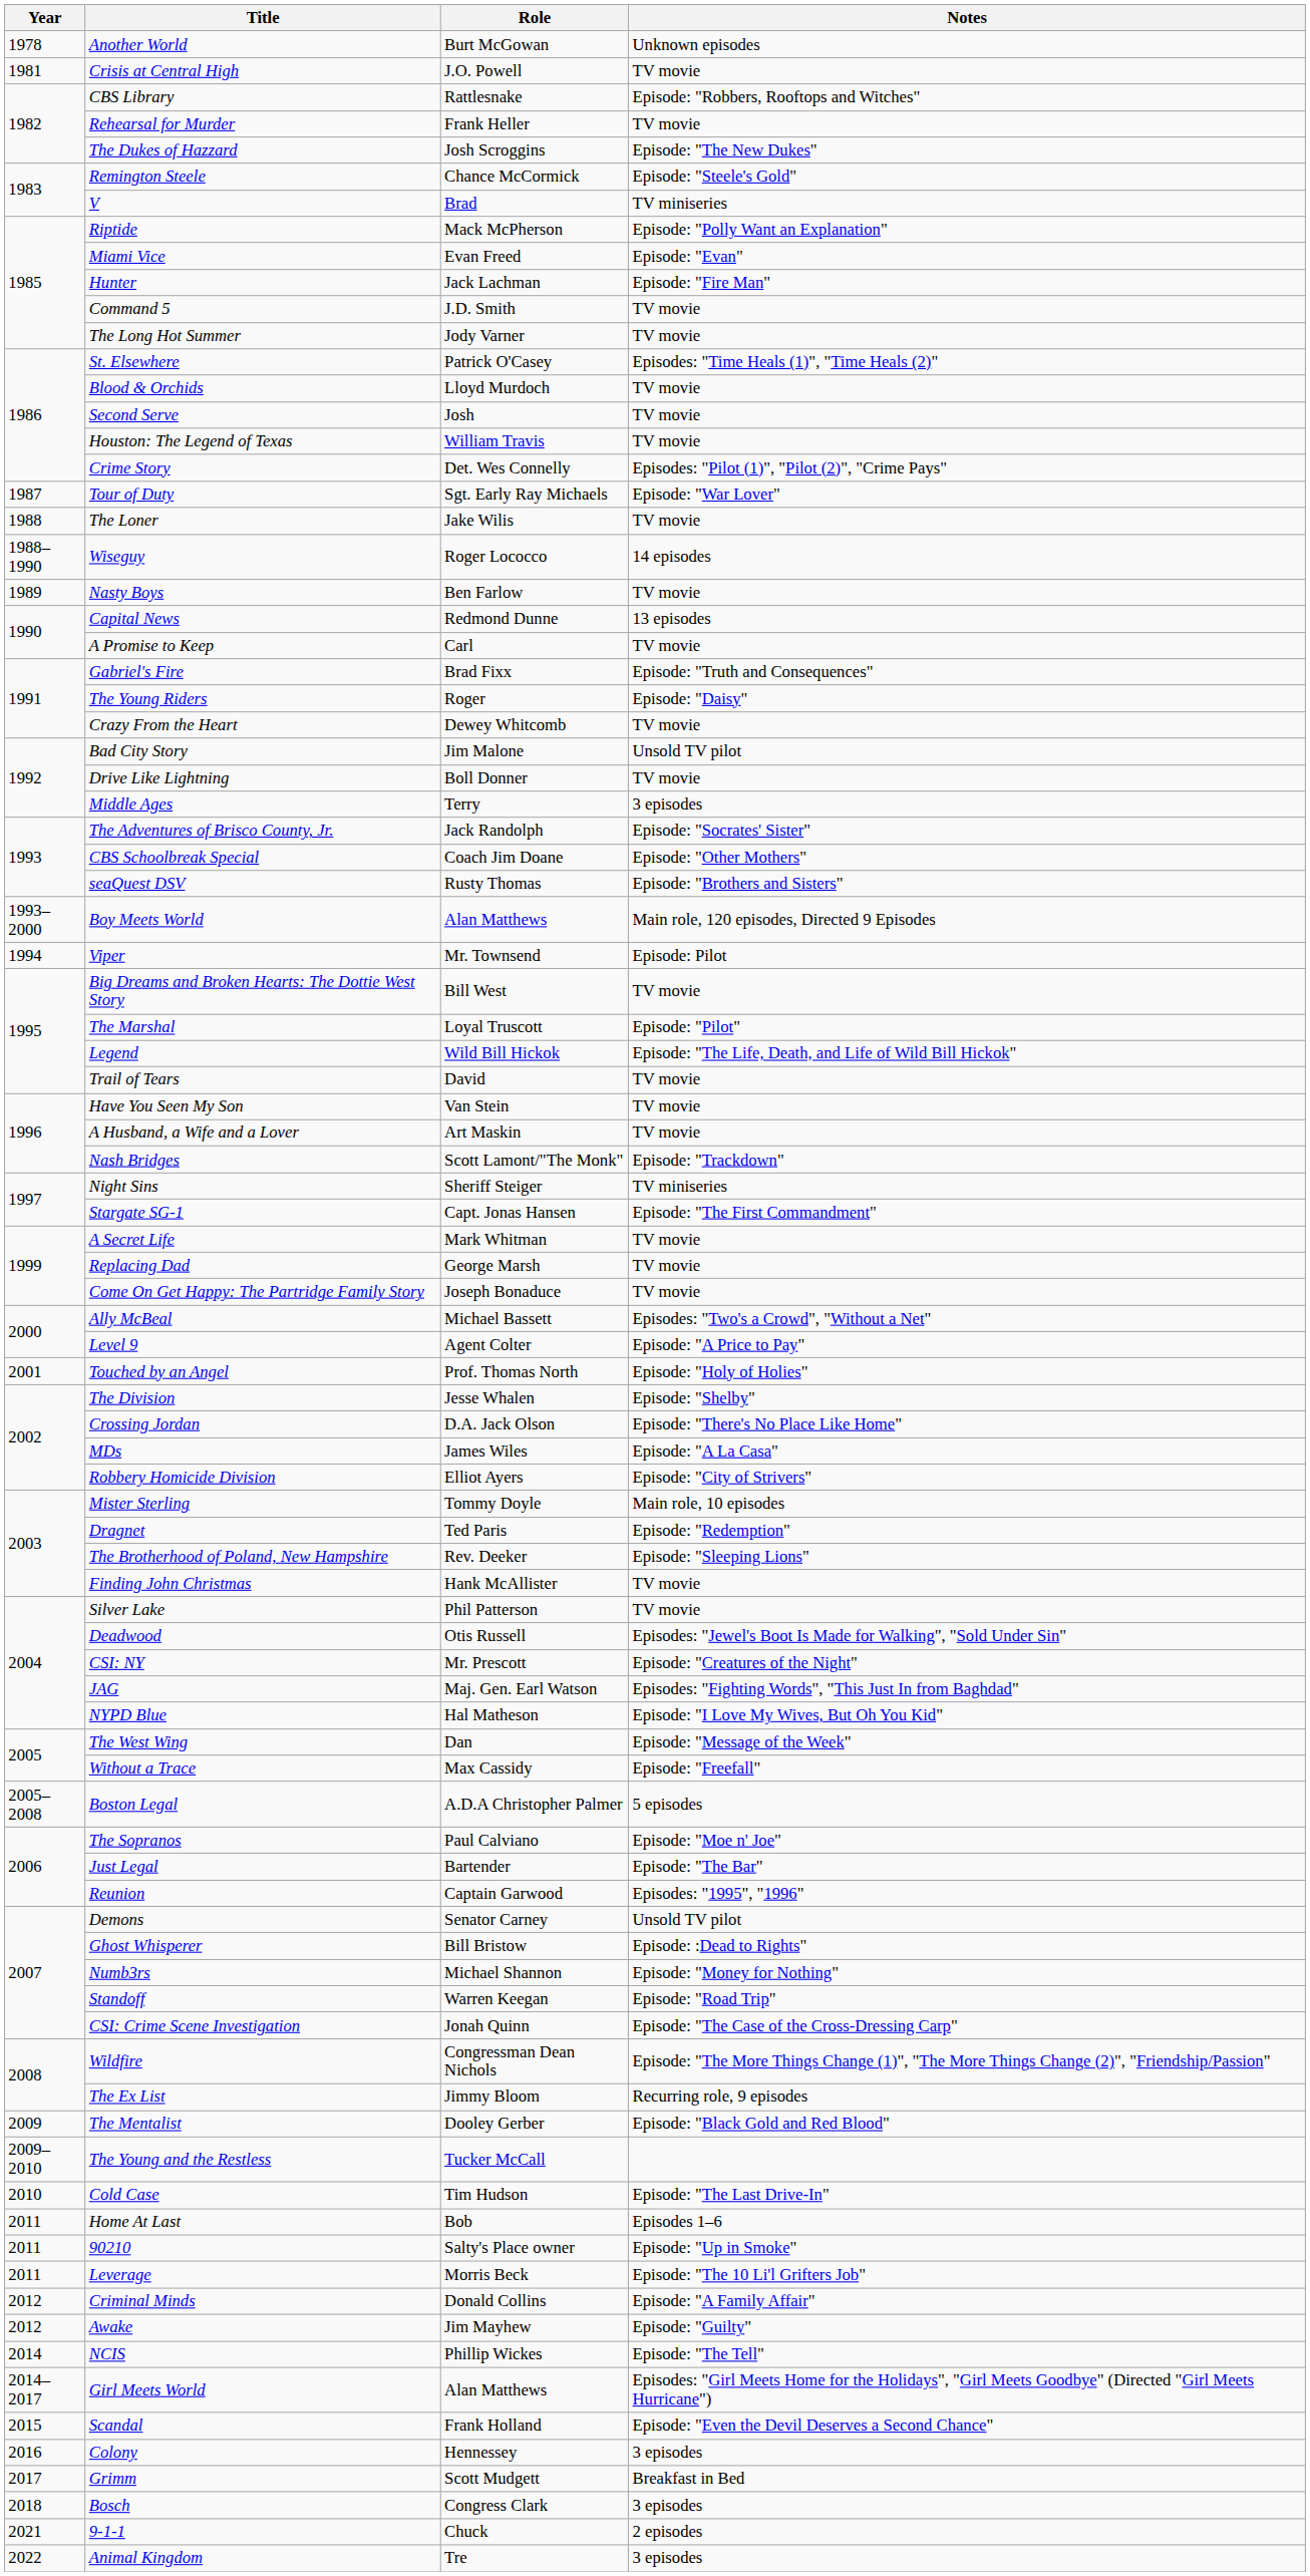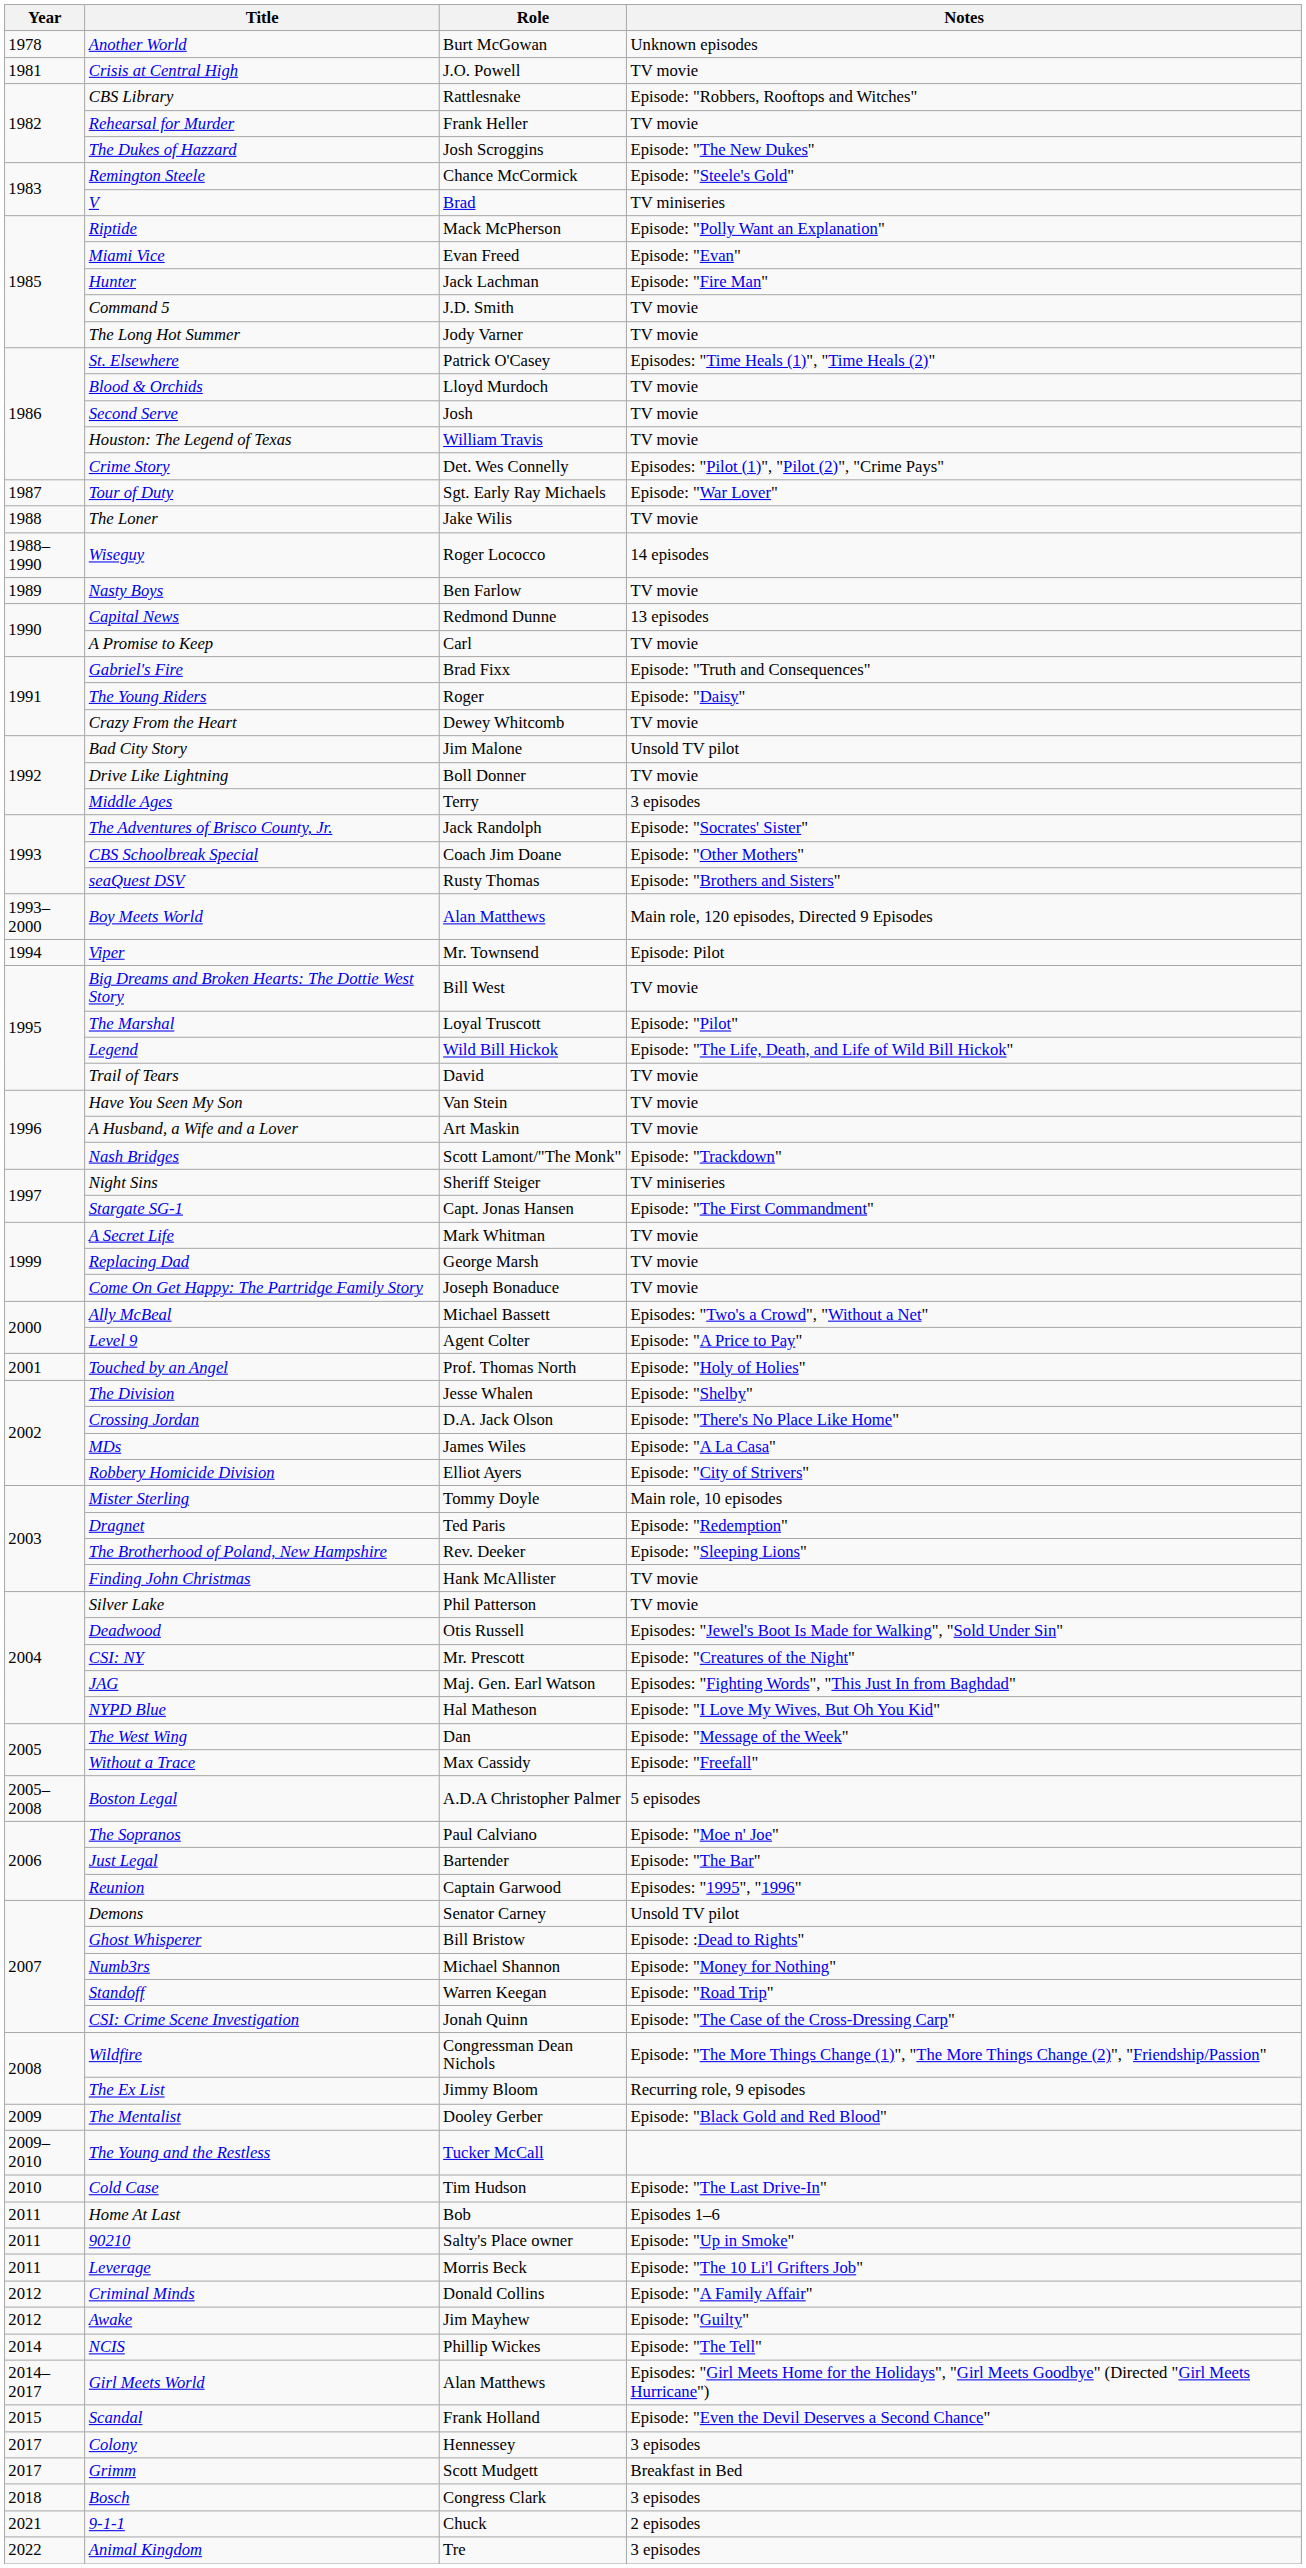Colony | Year: 2016 -> 2017
